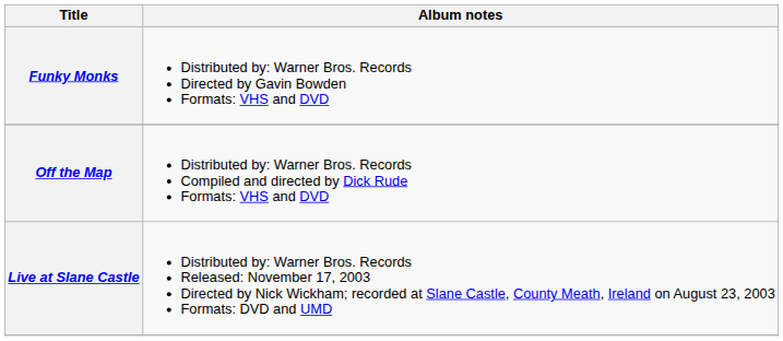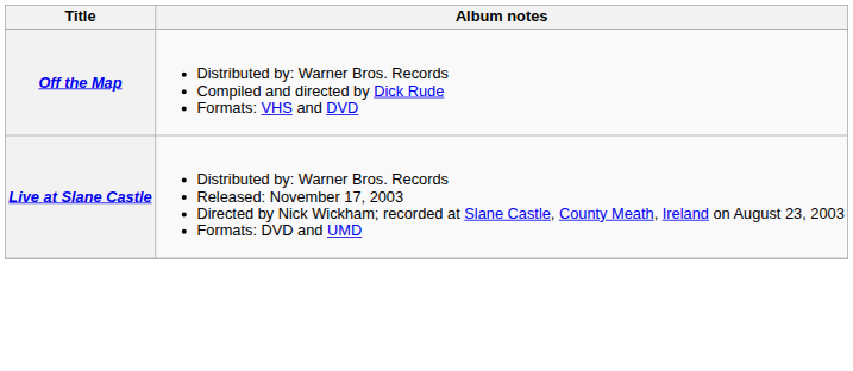- row: Funky Monks | Distributed by: Warner Bros. Records Directed by Gavin Bowden Formats: VHS and DVD
